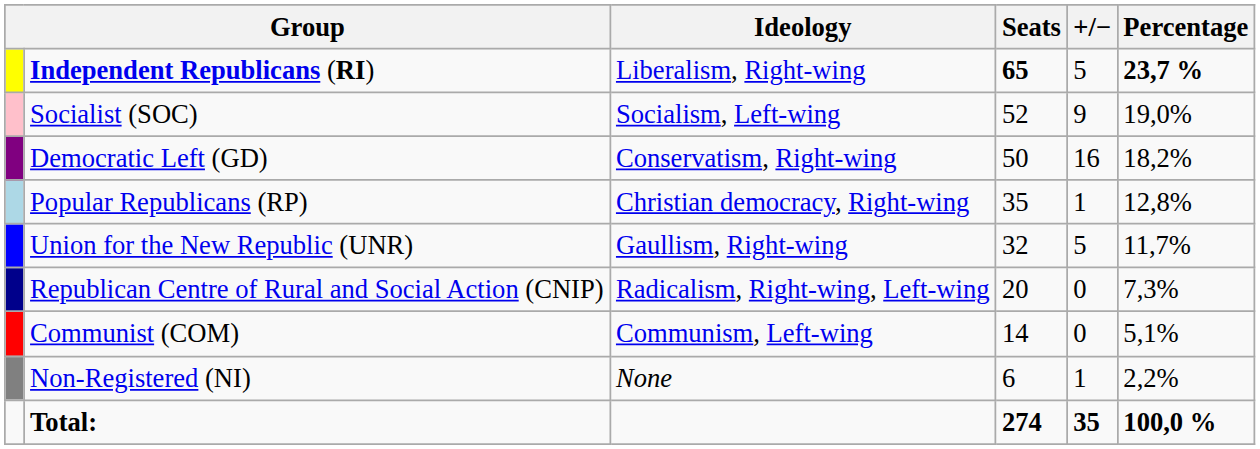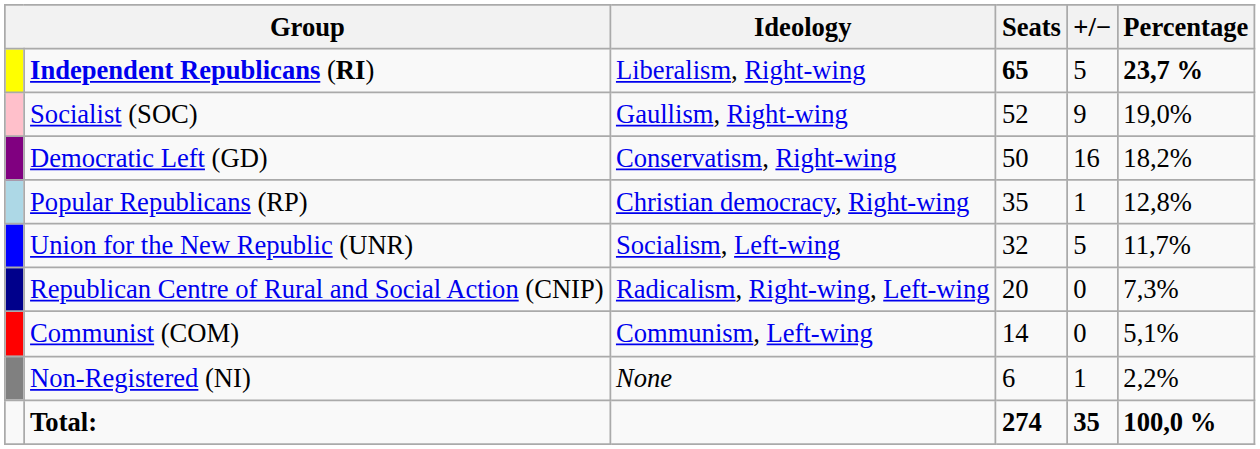Socialist (SOC) | Ideology: Socialism, Left-wing -> Gaullism, Right-wing
Union for the New Republic (UNR) | Ideology: Gaullism, Right-wing -> Socialism, Left-wing
